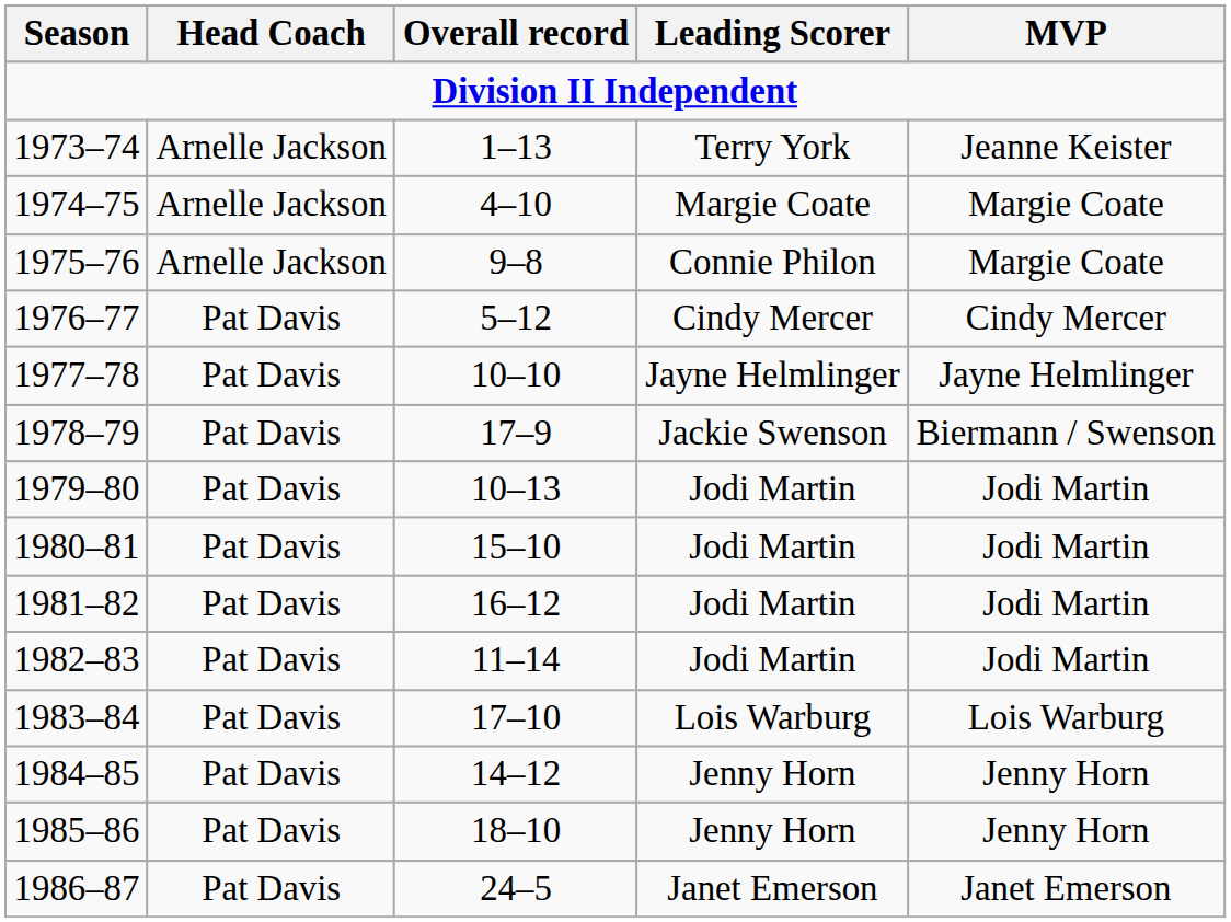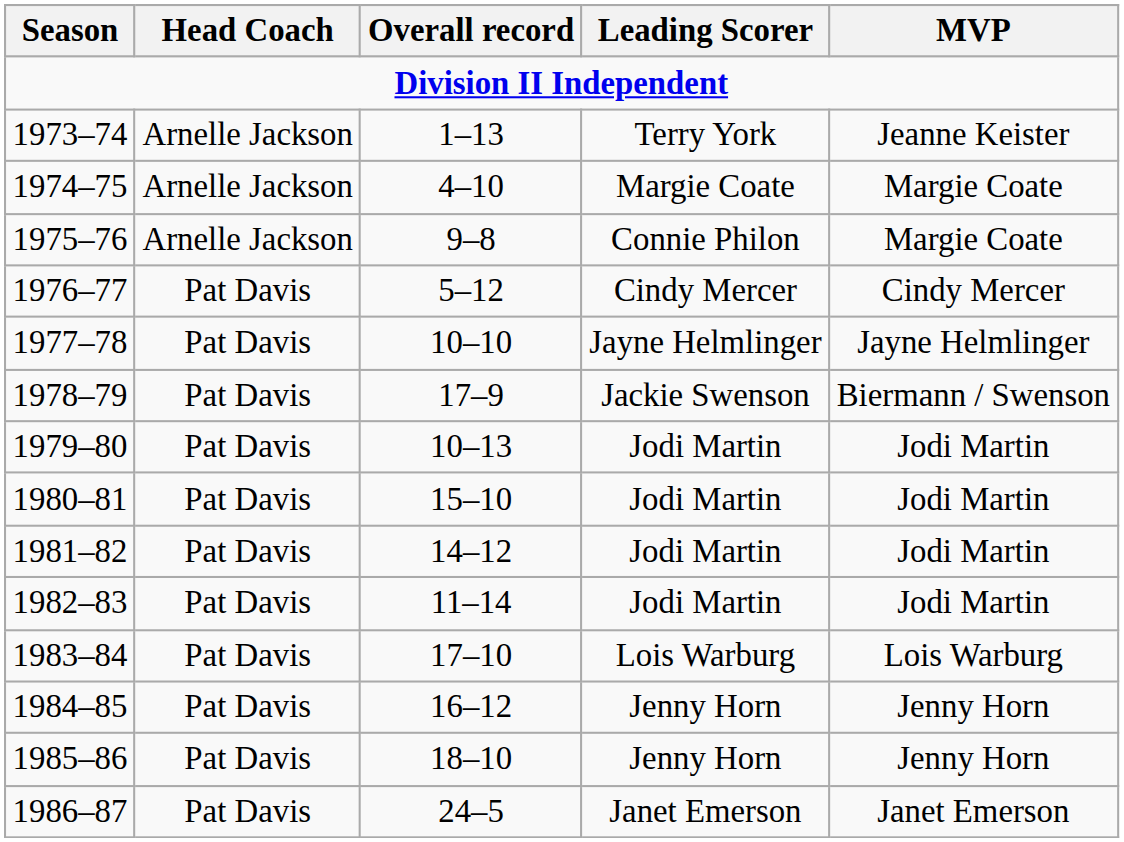1981–82 | Overall record: 16–12 -> 14–12
1984–85 | Overall record: 14–12 -> 16–12
